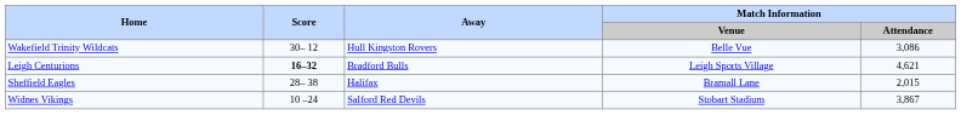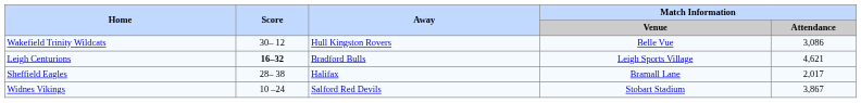Sheffield Eagles | Match Information / Attendance: 2,015 -> 2,017
